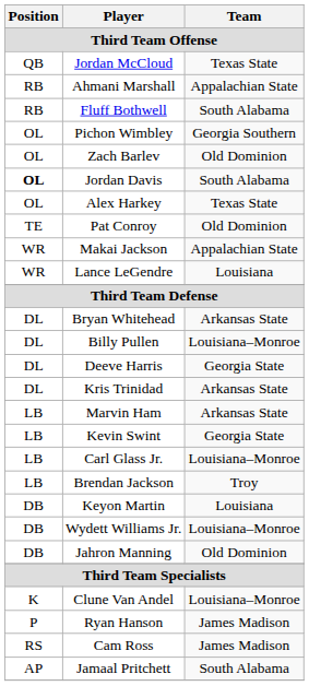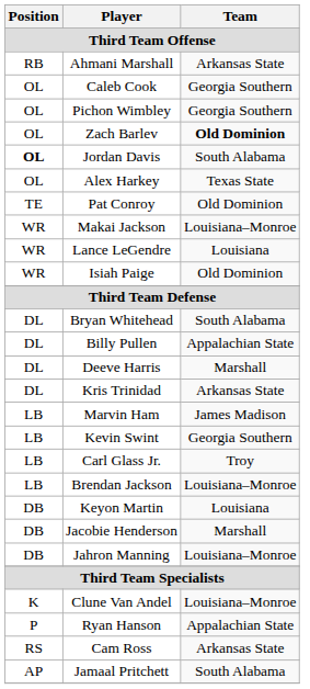- row: QB | Jordan McCloud | Texas State
Ahmani Marshall | Team: Appalachian State -> Arkansas State
- row: RB | Fluff Bothwell | South Alabama
+ row: OL | Caleb Cook | Georgia Southern
Zach Barlev | Team: normal -> bold
Makai Jackson | Team: Appalachian State -> Louisiana–Monroe
+ row: WR | Isiah Paige | Old Dominion
Bryan Whitehead | Team: Arkansas State -> South Alabama
Billy Pullen | Team: Louisiana–Monroe -> Appalachian State
Deeve Harris | Team: Georgia State -> Marshall
Marvin Ham | Team: Arkansas State -> James Madison
Kevin Swint | Team: Georgia State -> Georgia Southern
Carl Glass Jr. | Team: Louisiana–Monroe -> Troy
Brendan Jackson | Team: Troy -> Louisiana–Monroe
- row: DB | Wydett Williams Jr. | Louisiana–Monroe
+ row: DB | Jacobie Henderson | Marshall
Jahron Manning | Team: Old Dominion -> Louisiana–Monroe
Ryan Hanson | Team: James Madison -> Appalachian State
Cam Ross | Team: James Madison -> Arkansas State
